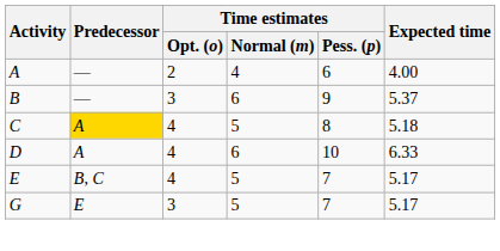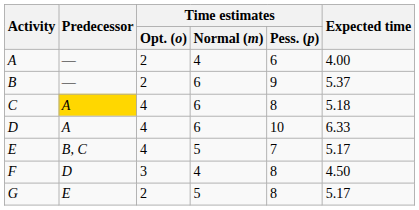B | Time estimates / Opt. (o): 3 -> 2
C | Time estimates / Normal (m): 5 -> 6
+ row: F | D | 3 | 4 | 8 | 4.50
G | Time estimates / Opt. (o): 3 -> 2
G | Time estimates / Pess. (p): 7 -> 8
